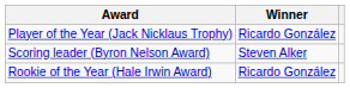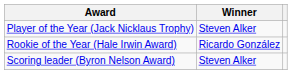Player of the Year (Jack Nicklaus Trophy) | Winner: Ricardo González -> Steven Alker
rows swapped: Rookie of the Year (Hale Irwin Award) <-> Scoring leader (Byron Nelson Award)
